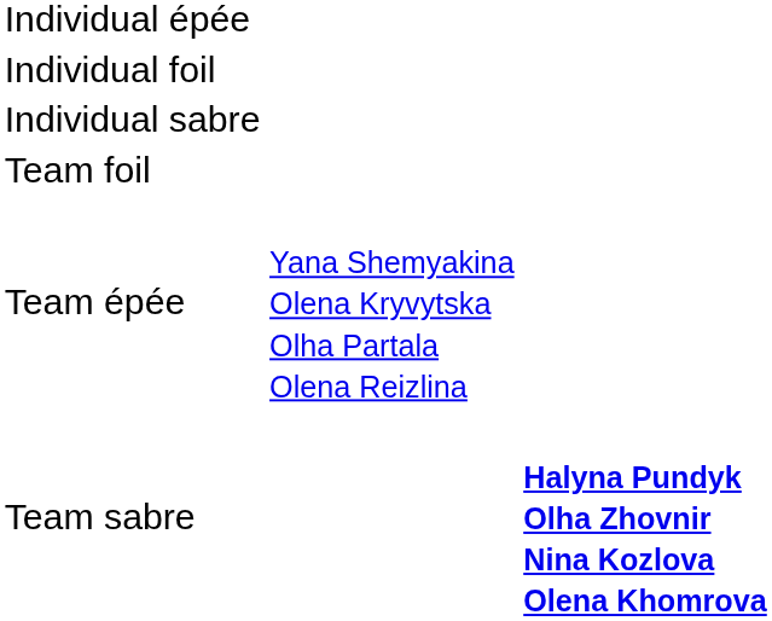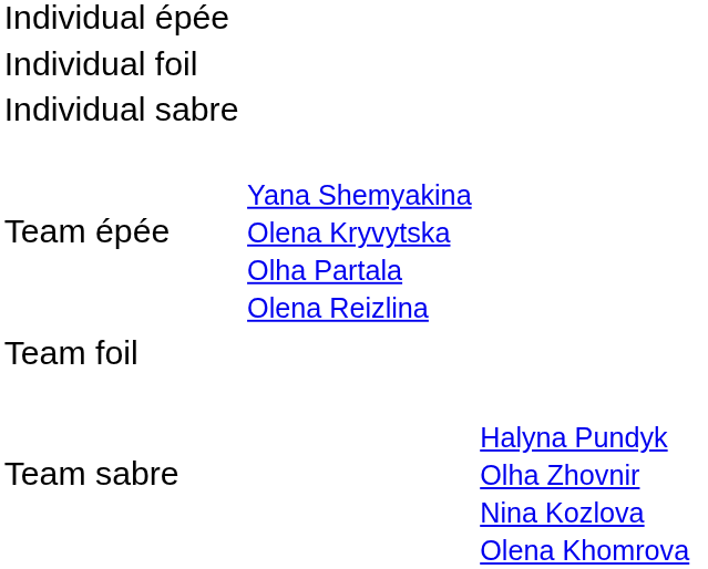rows swapped: Team épée <-> Team foil
Team sabre | column 3: bold -> normal
